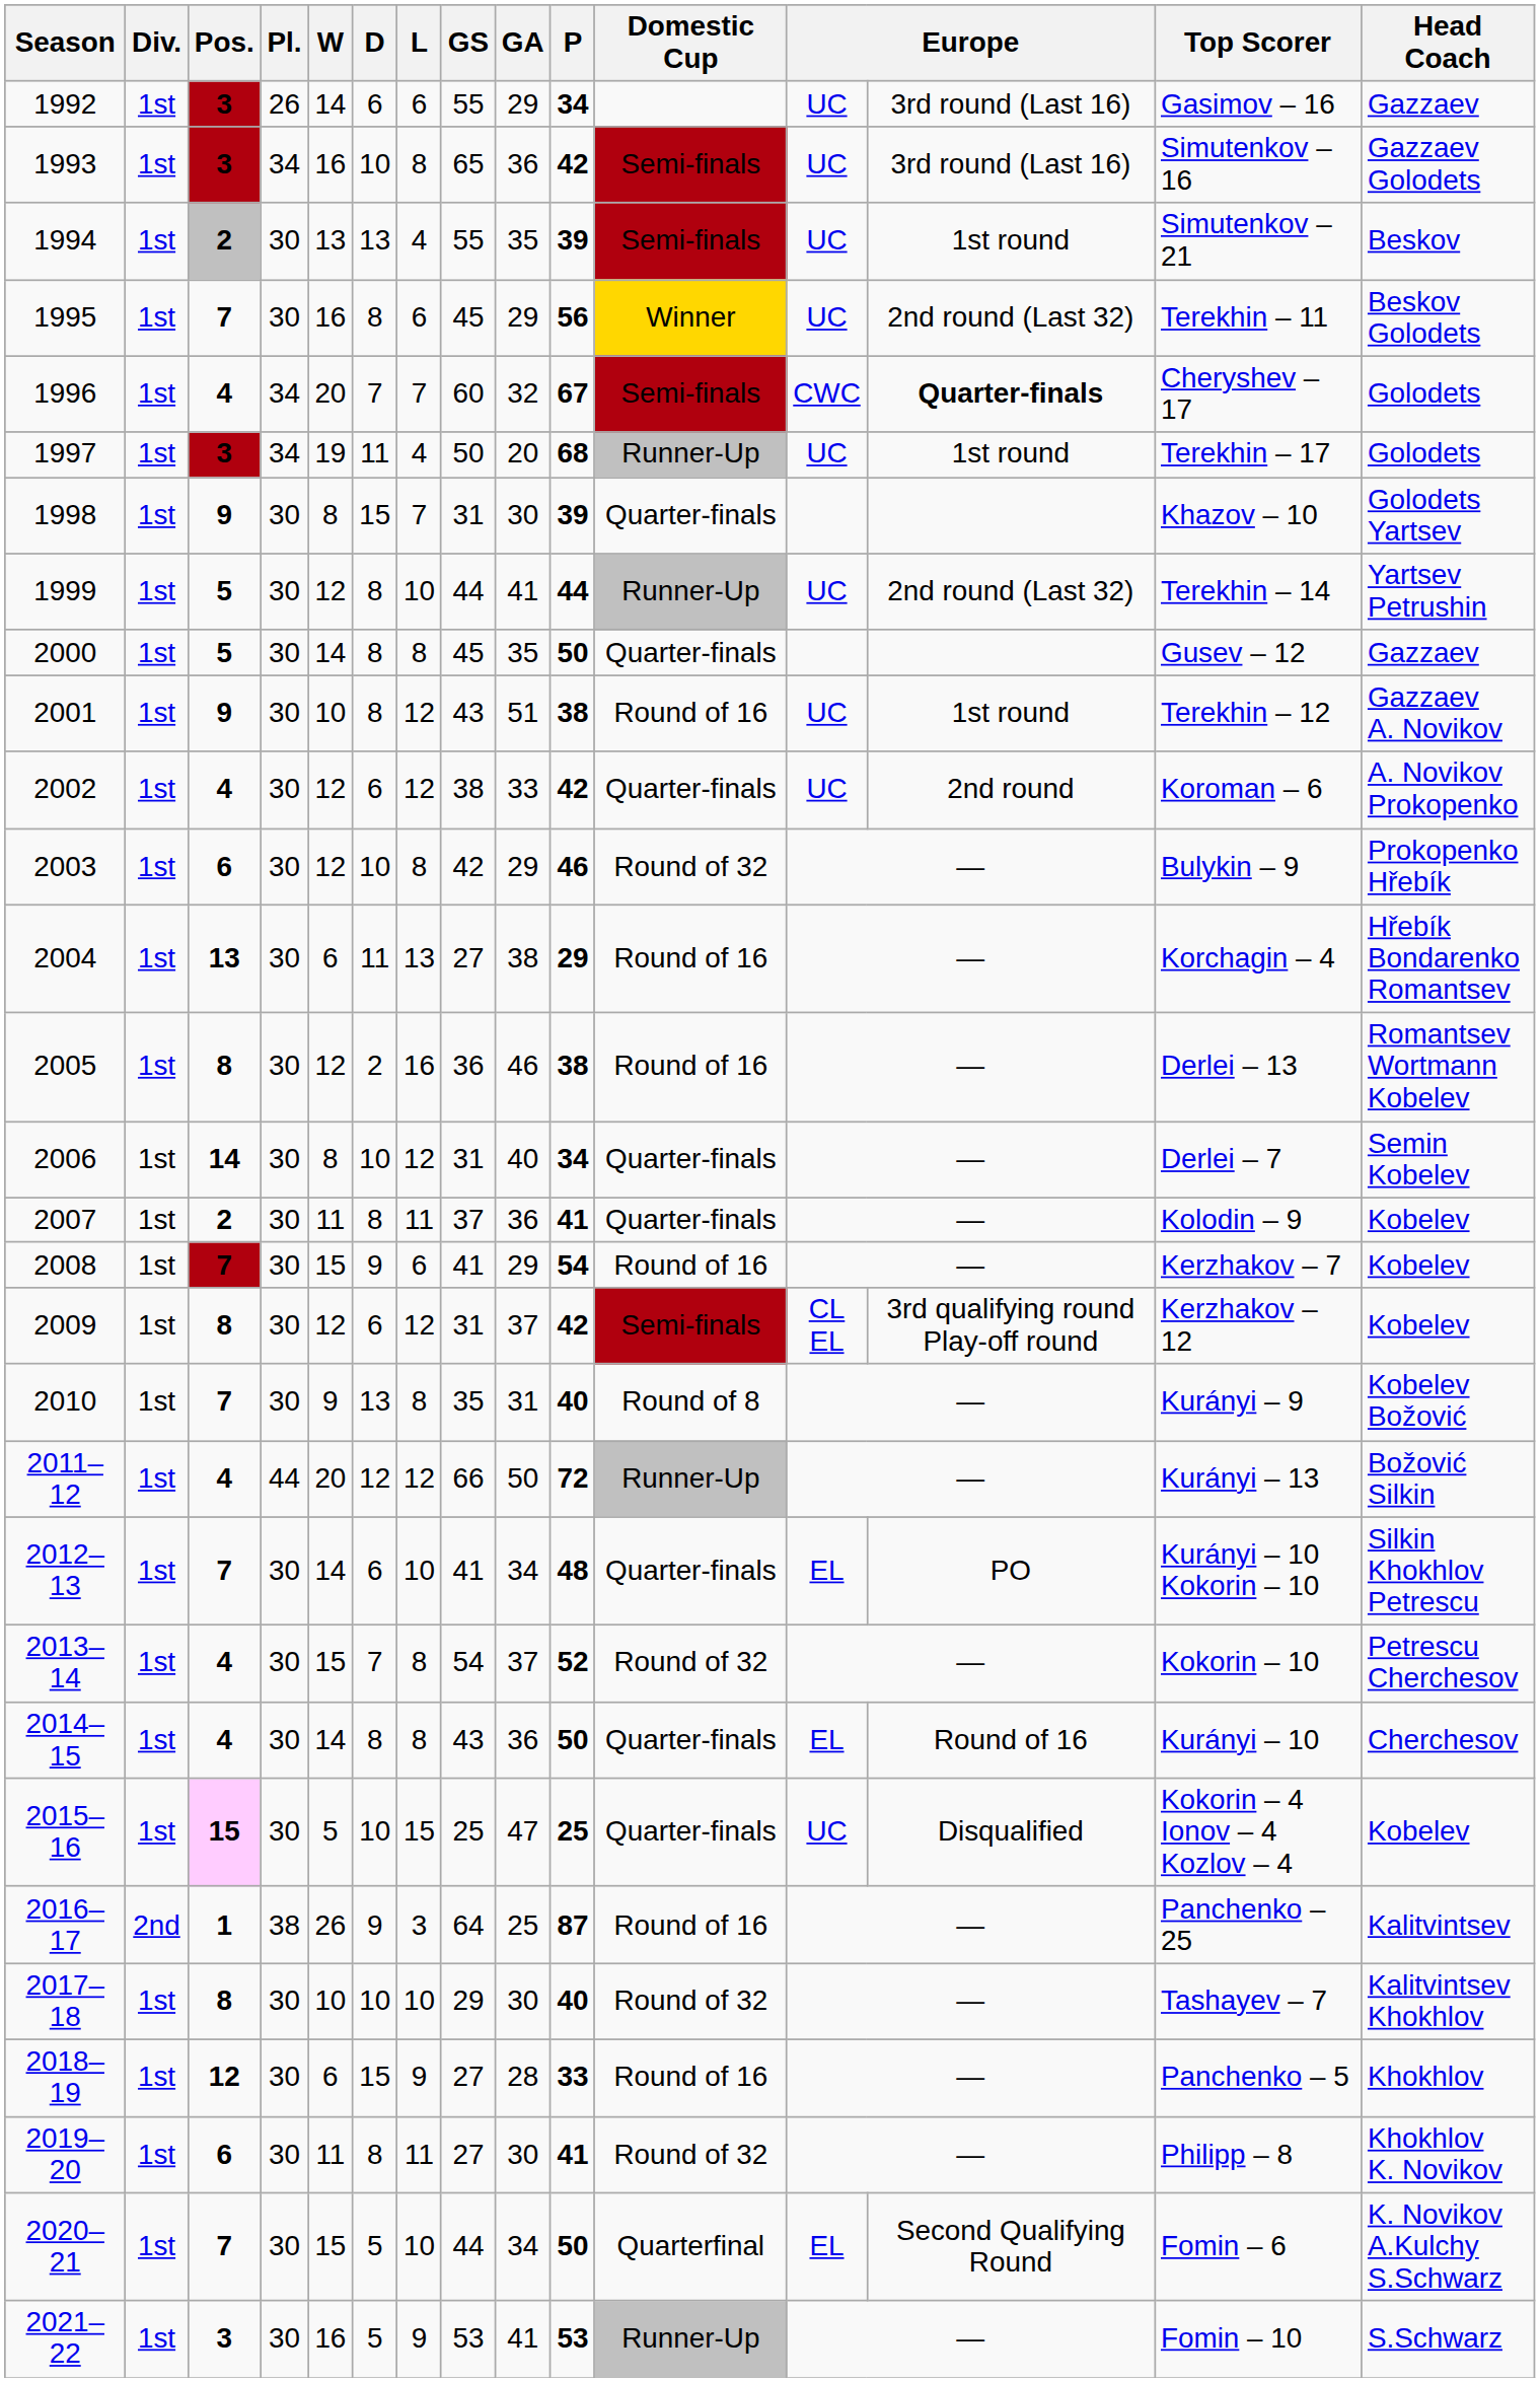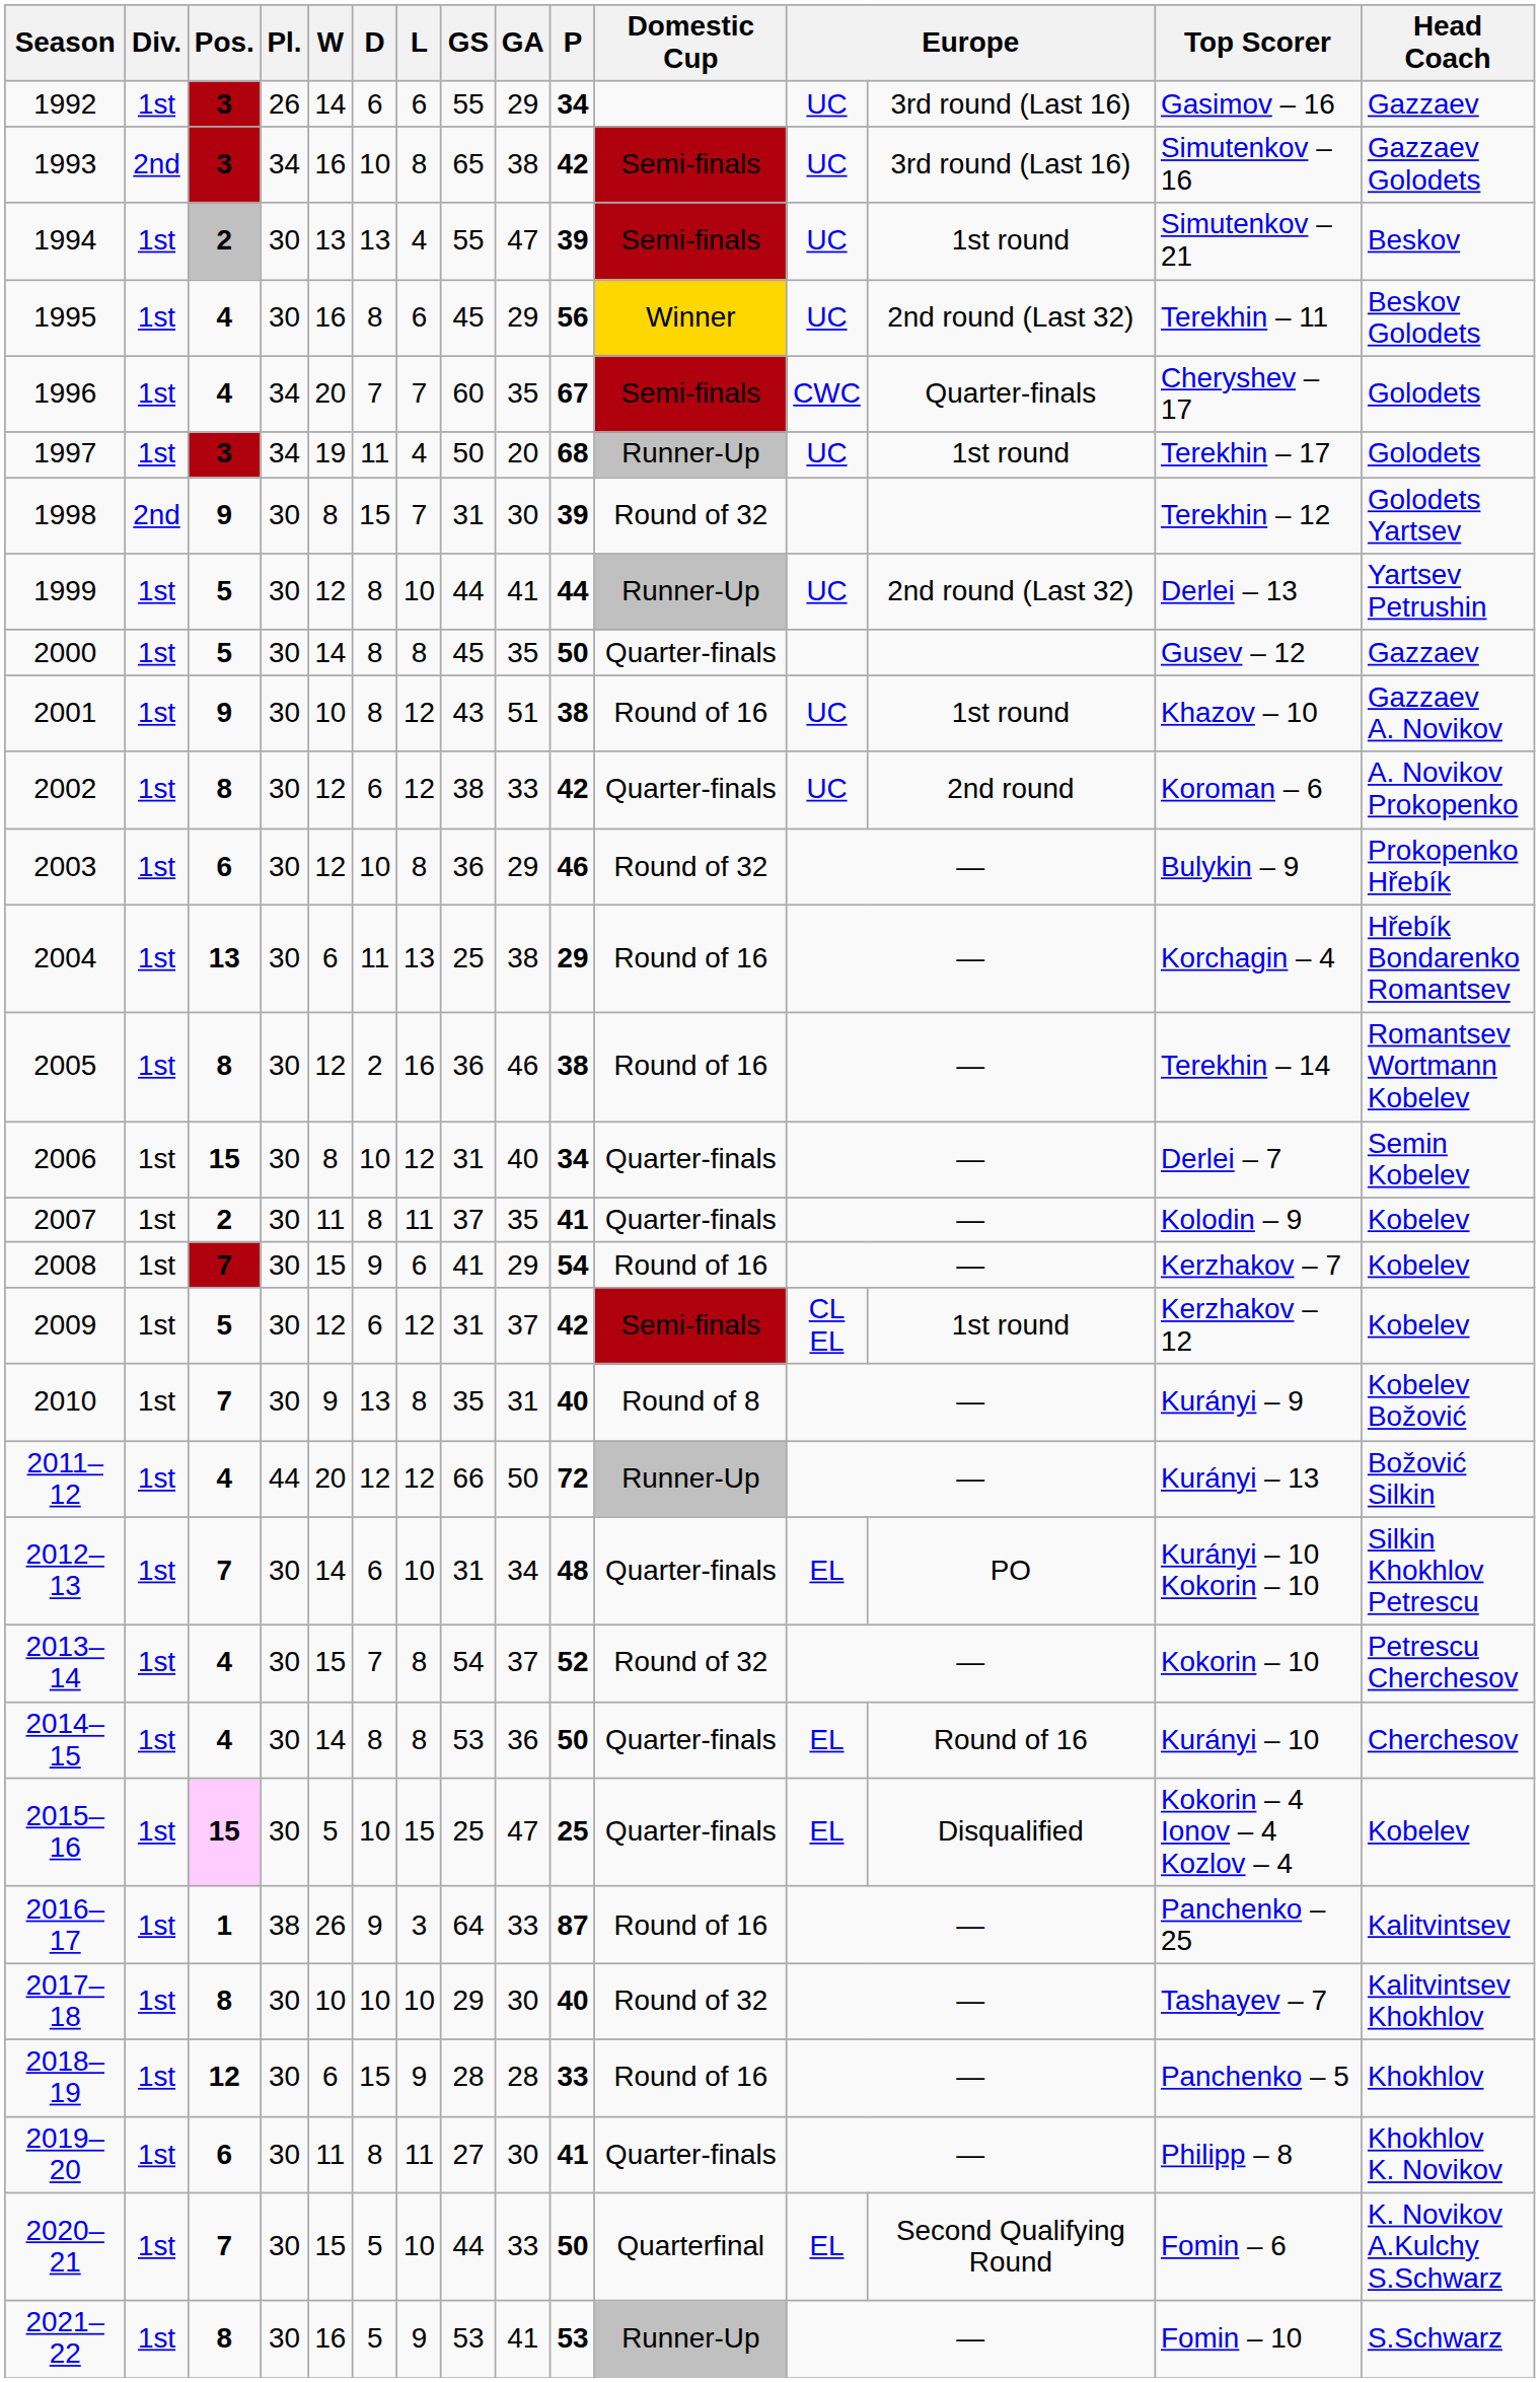1993 | Div.: 1st -> 2nd
1993 | GA: 36 -> 38
1994 | GA: 35 -> 47
1995 | Pos.: 7 -> 4
1996 | GA: 32 -> 35
1996 | column 13: bold -> normal
1998 | Div.: 1st -> 2nd
1998 | Domestic Cup: Quarter-finals -> Round of 32
1998 | Top Scorer: Khazov – 10 -> Terekhin – 12
1999 | Top Scorer: Terekhin – 14 -> Derlei – 13
2001 | Top Scorer: Terekhin – 12 -> Khazov – 10
2002 | Pos.: 4 -> 8
2003 | GS: 42 -> 36
2004 | GS: 27 -> 25
2005 | Top Scorer: Derlei – 13 -> Terekhin – 14
2006 | Pos.: 14 -> 15
2007 | GA: 36 -> 35
2009 | Pos.: 8 -> 5
2009 | column 13: 3rd qualifying round Play-off round -> 1st round
2012–13 | GS: 41 -> 31
2014–15 | GS: 43 -> 53
2015–16 | column 12: UC -> EL
2016–17 | Div.: 2nd -> 1st
2016–17 | GA: 25 -> 33
2018–19 | GS: 27 -> 28
2019–20 | Domestic Cup: Round of 32 -> Quarter-finals
2020–21 | GA: 34 -> 33
2021–22 | Pos.: 3 -> 8
